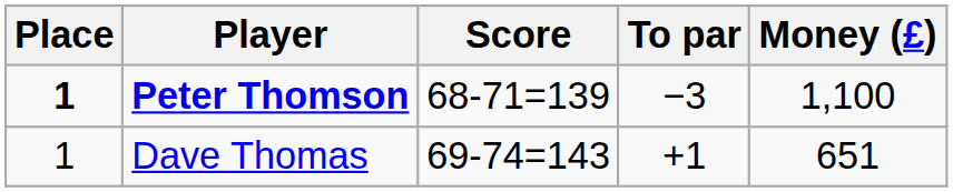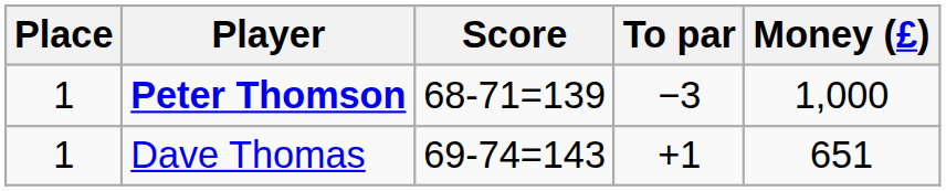Peter Thomson | Place: bold -> normal
Peter Thomson | Money (£): 1,100 -> 1,000
